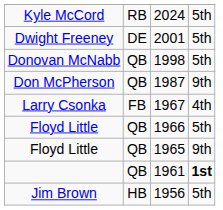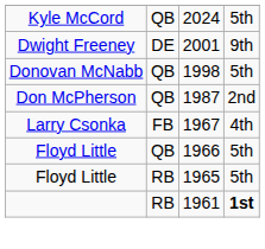2024 | column 2: RB -> QB
2001 | column 4: 5th -> 9th
1987 | column 4: 9th -> 2nd
1965 | column 2: QB -> RB
1965 | column 4: 9th -> 5th
1961 | column 2: QB -> RB
- row: Jim Brown | HB | 1956 | 5th
